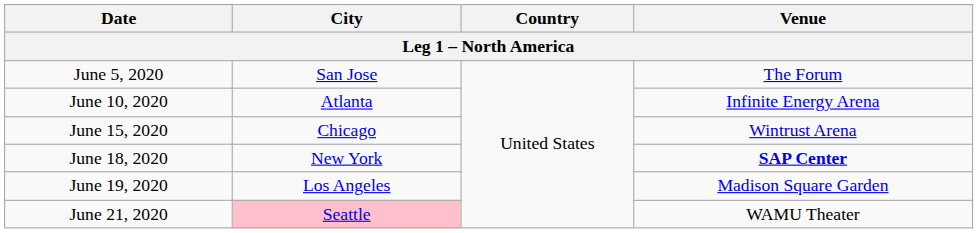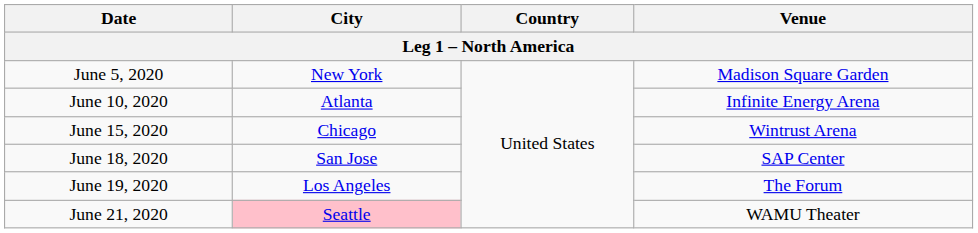June 5, 2020 | City: San Jose -> New York
June 5, 2020 | Venue: The Forum -> Madison Square Garden
June 18, 2020 | City: New York -> San Jose
June 18, 2020 | Venue: bold -> normal
June 19, 2020 | Venue: Madison Square Garden -> The Forum
